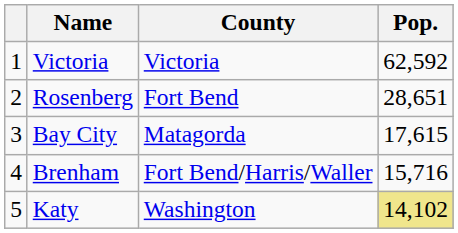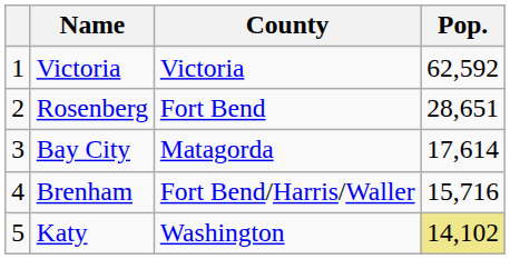Bay City | Pop.: 17,615 -> 17,614
